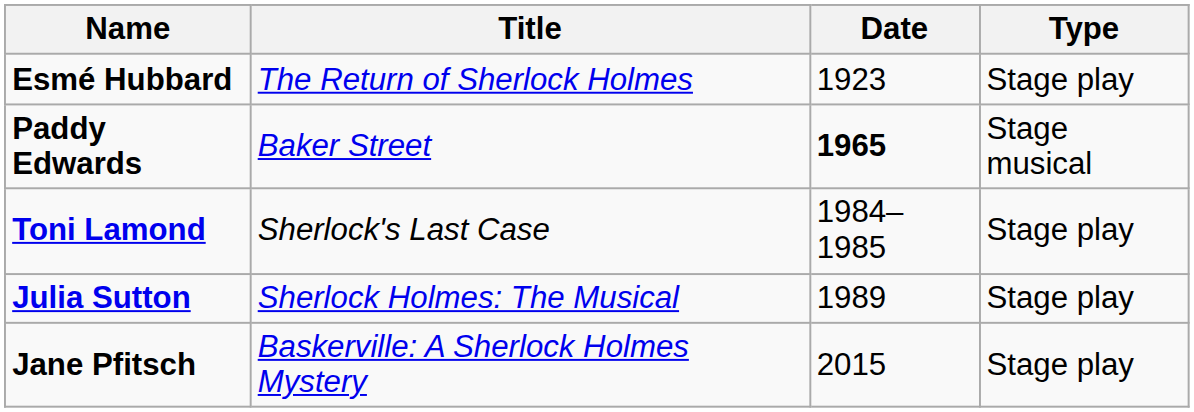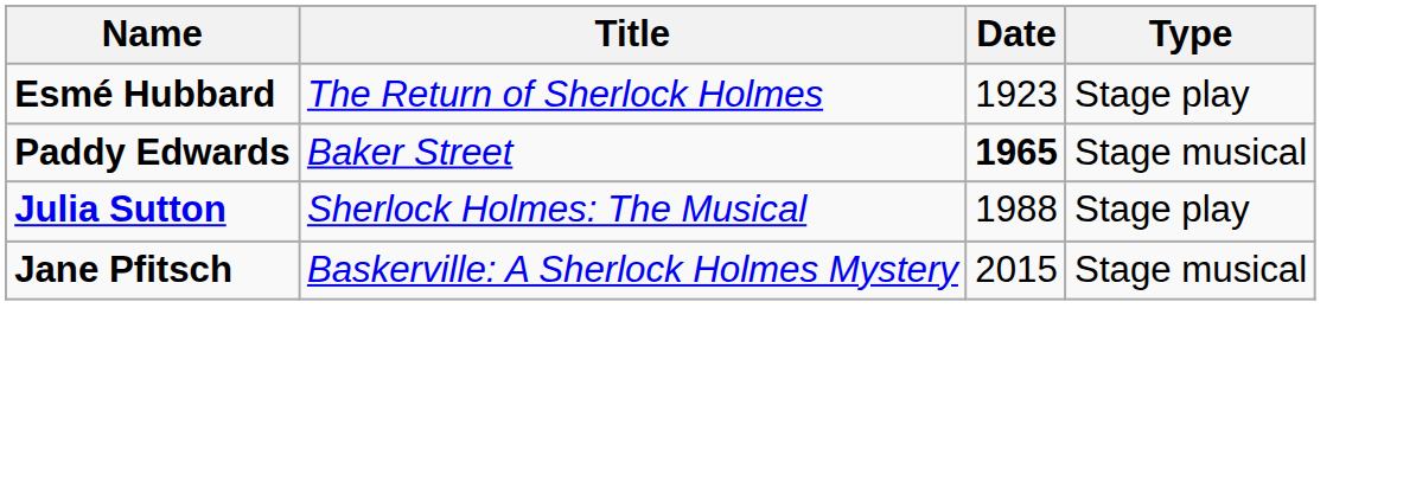- row: Toni Lamond | Sherlock's Last Case | 1984–1985 | Stage play
Julia Sutton | Date: 1989 -> 1988
Jane Pfitsch | Type: Stage play -> Stage musical
